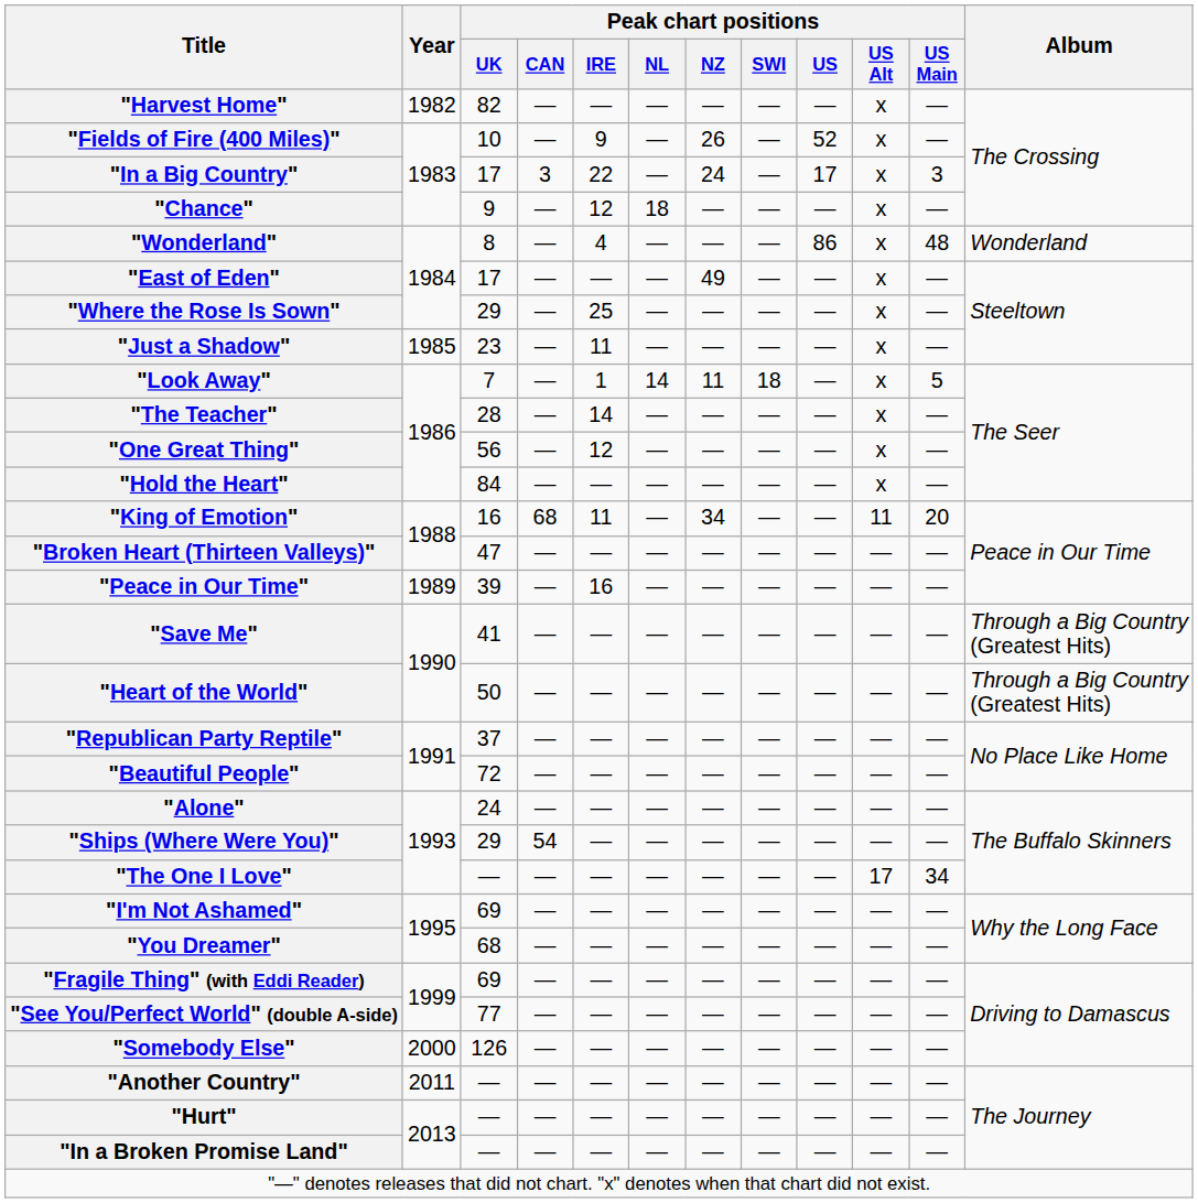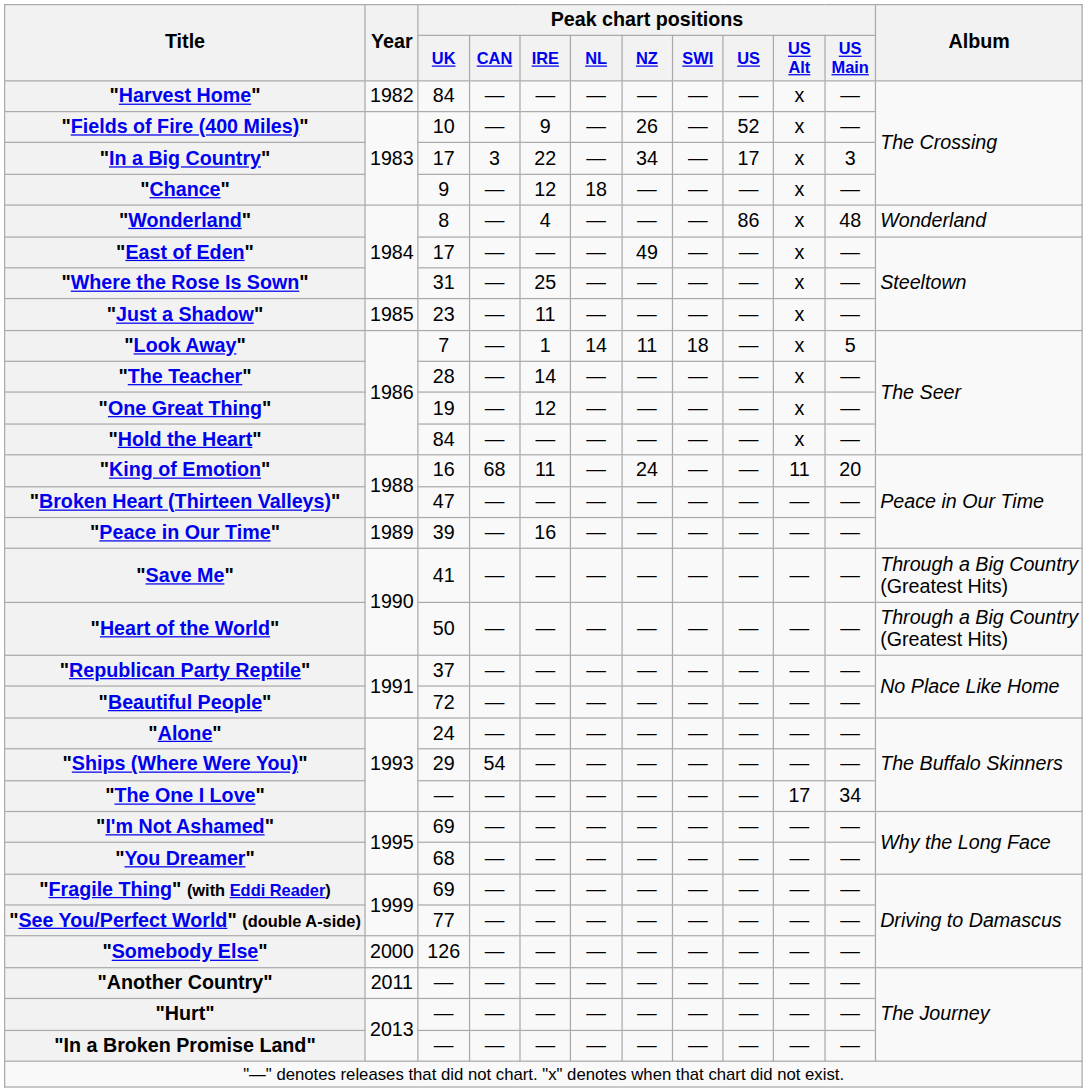"Harvest Home" | Peak chart positions / UK: 82 -> 84
"In a Big Country" | Peak chart positions / NZ: 24 -> 34
"Where the Rose Is Sown" | Peak chart positions / UK: 29 -> 31
"One Great Thing" | Peak chart positions / UK: 56 -> 19
"King of Emotion" | Peak chart positions / NZ: 34 -> 24
